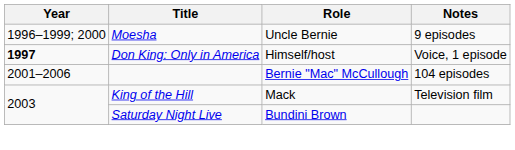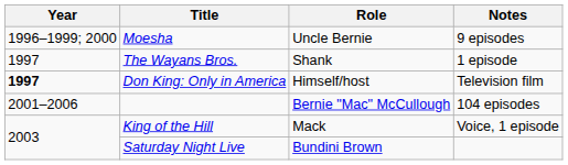+ row: 1997 | The Wayans Bros. | Shank | 1 episode
Don King: Only in America | Notes: Voice, 1 episode -> Television film
King of the Hill | Notes: Television film -> Voice, 1 episode
